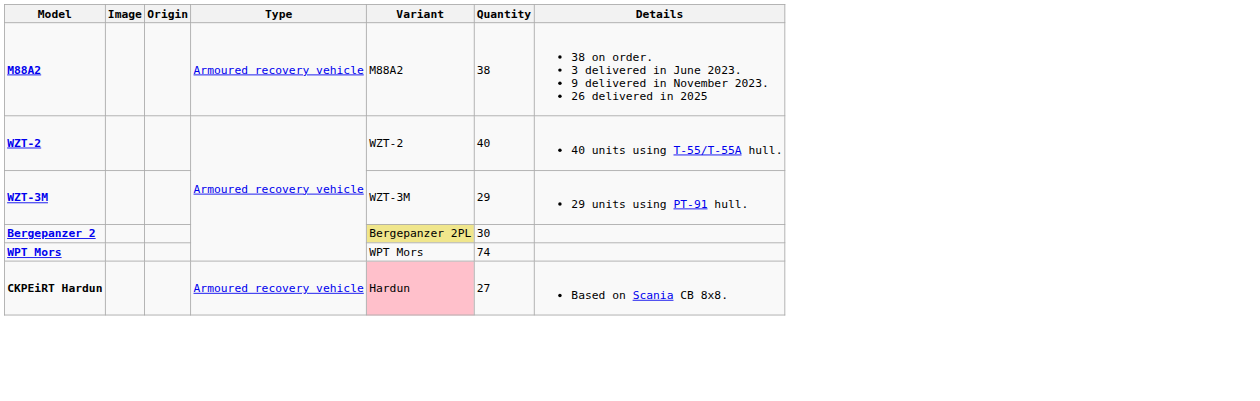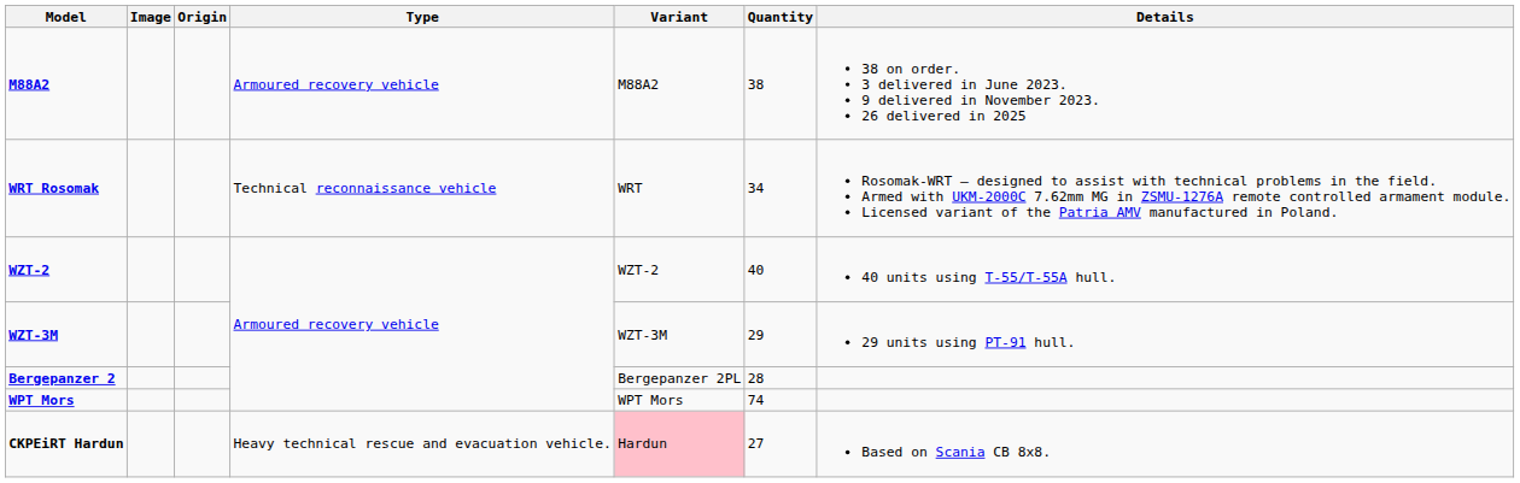+ row: WRT Rosomak | Technical reconnaissance vehicle | WRT | 34 | Rosomak-WRT – designed to assist with technical problems in the field. Armed with UKM-2000C 7.62mm MG in ZSMU-1276A remote controlled armament module. Licensed variant of the Patria AMV manufactured in Poland.
Bergepanzer 2 | Variant: khaki background -> no background
Bergepanzer 2 | Quantity: 30 -> 28
CKPEiRT Hardun | Type: Armoured recovery vehicle -> Heavy technical rescue and evacuation vehicle.
